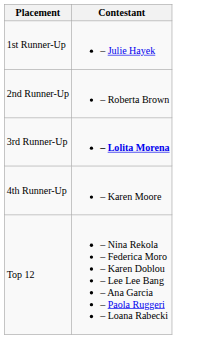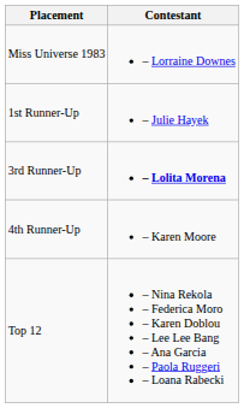+ row: Miss Universe 1983 | – Lorraine Downes
- row: 2nd Runner-Up | – Roberta Brown
